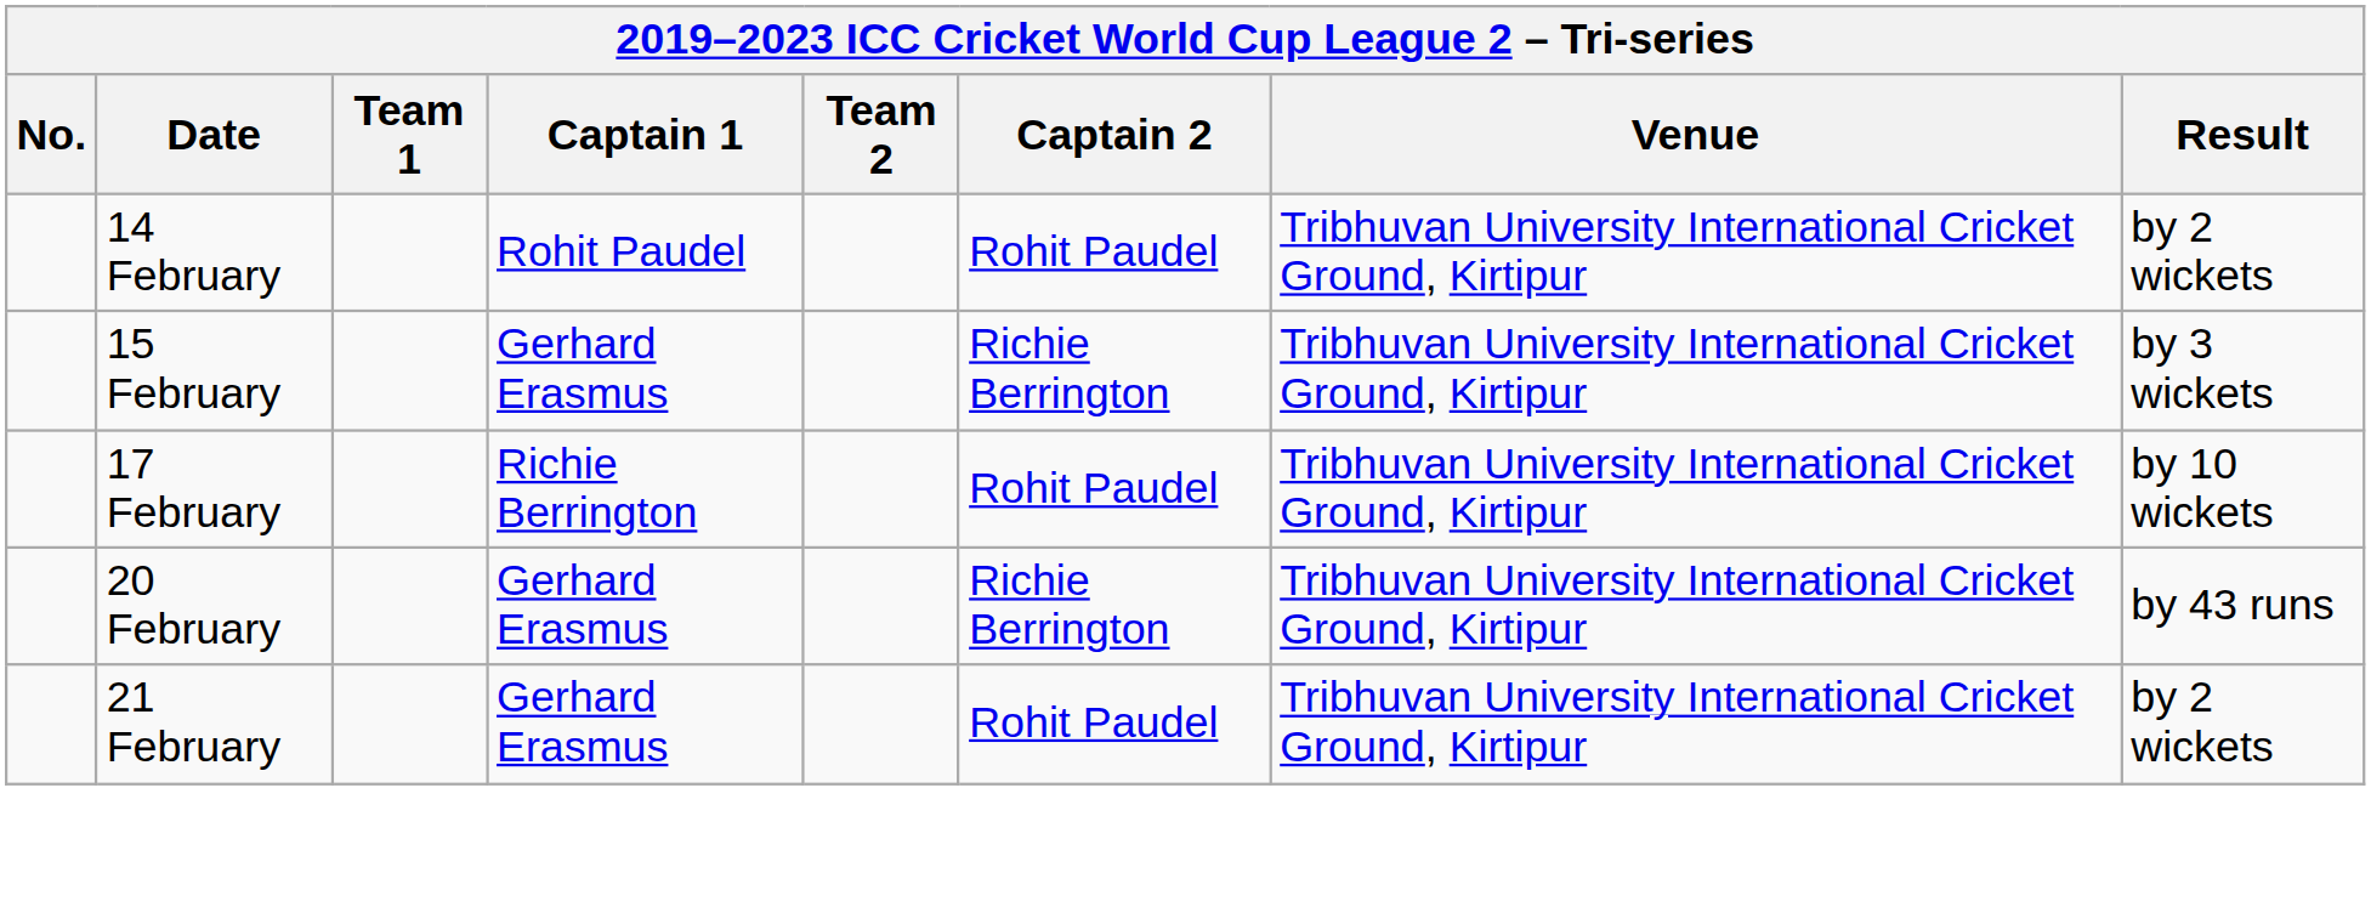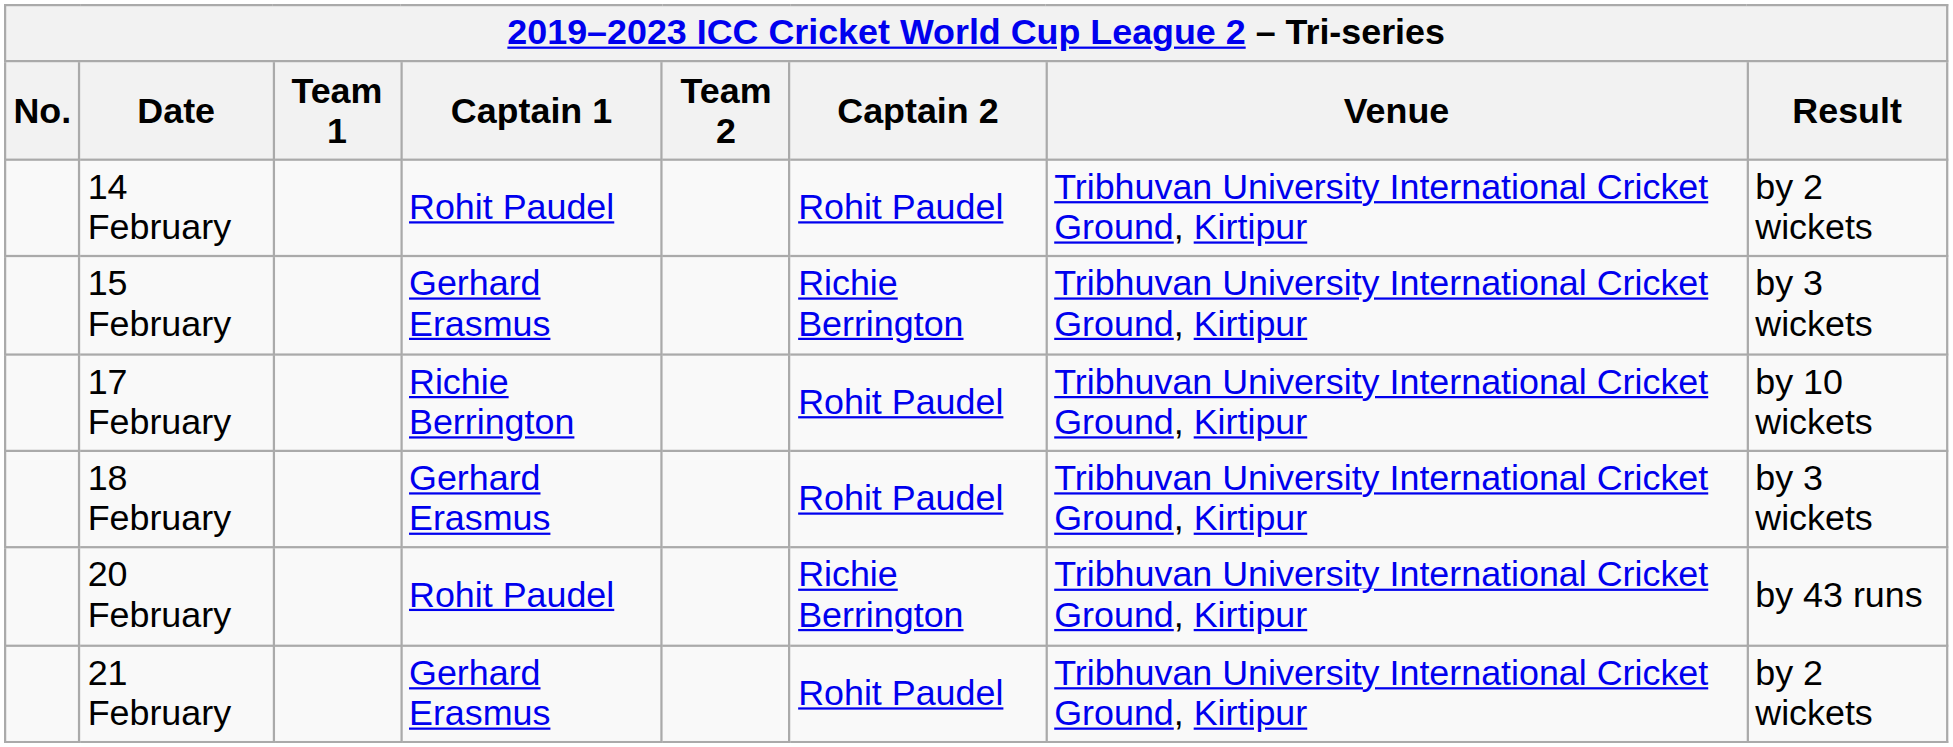+ row: 18 February | Gerhard Erasmus | Rohit Paudel | Tribhuvan University International Cricket Ground, Kirtipur | by 3 wickets
20 February | Captain 1: Gerhard Erasmus -> Rohit Paudel
